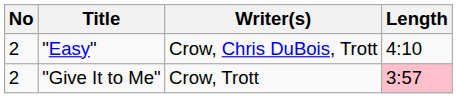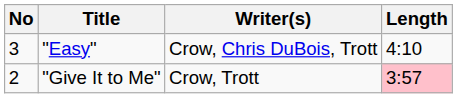"Easy" | No: 2 -> 3
